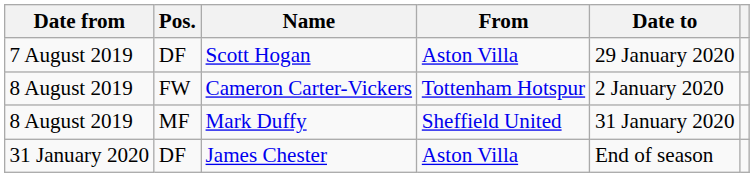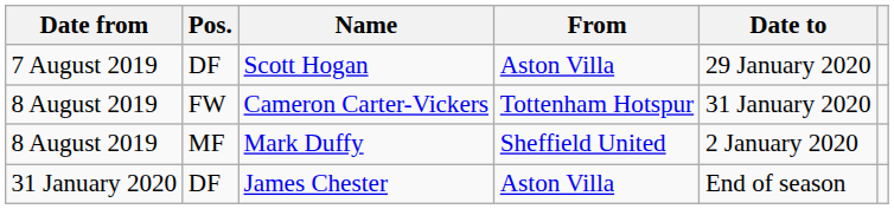Cameron Carter-Vickers | Date to: 2 January 2020 -> 31 January 2020
Mark Duffy | Date to: 31 January 2020 -> 2 January 2020
